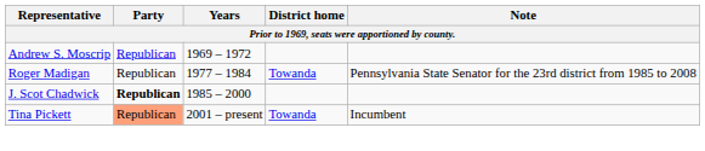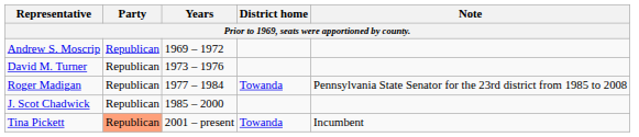+ row: David M. Turner | Republican | 1973 – 1976
J. Scot Chadwick | Party: bold -> normal
